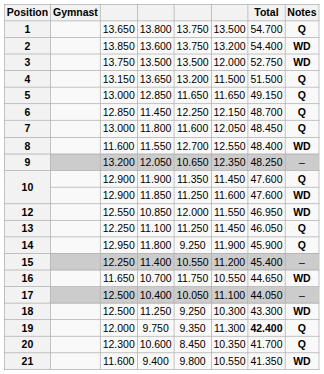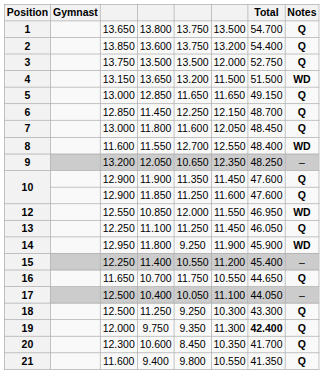2 | Notes: WD -> Q
3 | Notes: WD -> Q
4 | Notes: Q -> WD
10 / 11.850 | Notes: WD -> Q
14 | Notes: Q -> WD
16 | Notes: WD -> Q
18 | Notes: WD -> Q
21 | Notes: WD -> Q
